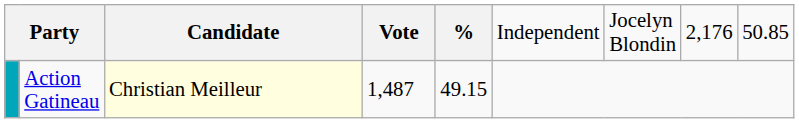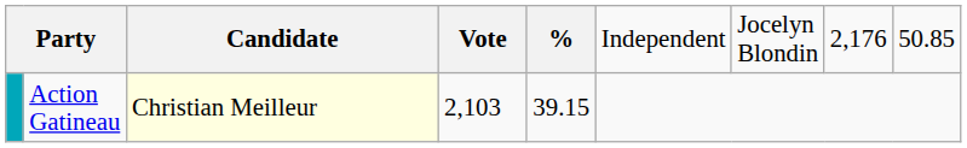Action Gatineau | column 4: 1,487 -> 2,103
Action Gatineau | column 5: 49.15 -> 39.15
